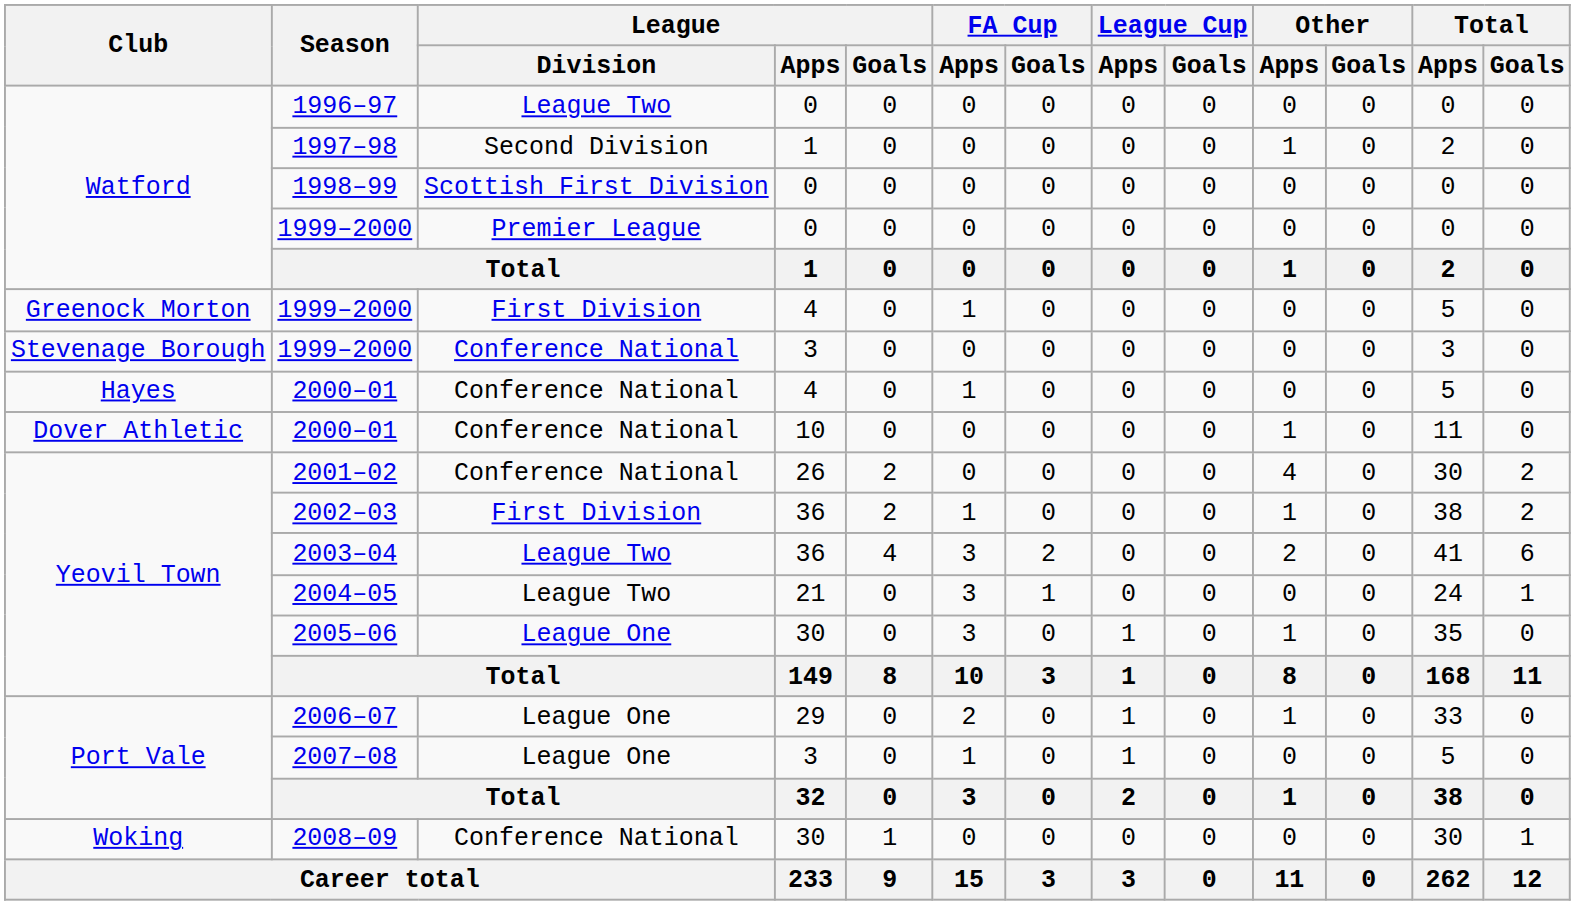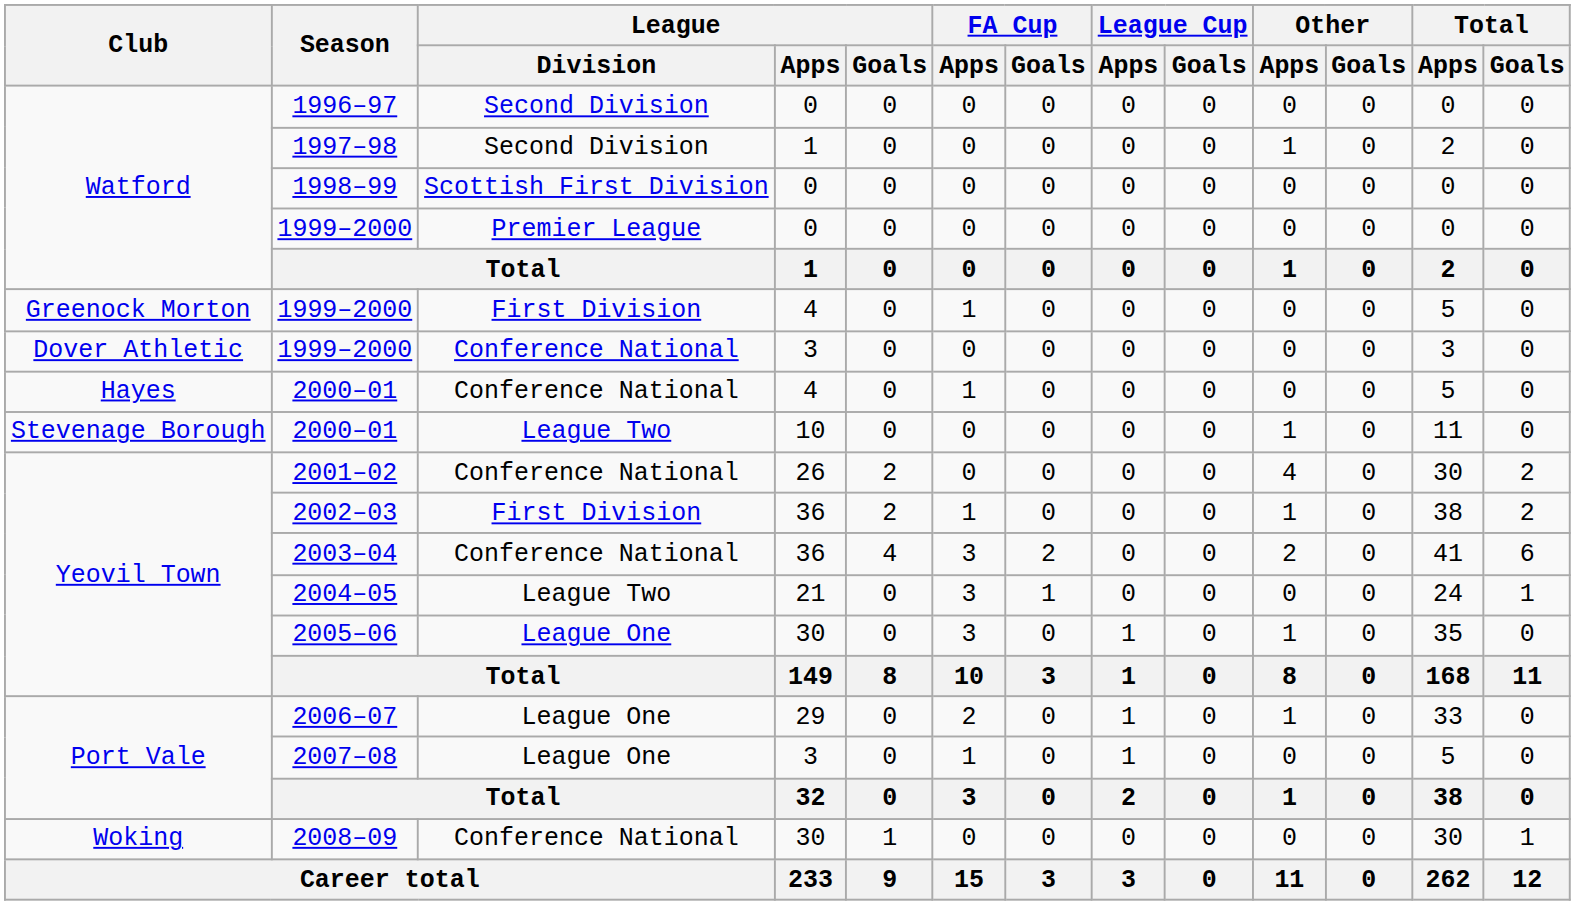1996–97 | League / Division: League Two -> Second Division
1999–2000 / 3 | Club: Stevenage Borough -> Dover Athletic
2000–01 / 10 | Club: Dover Athletic -> Stevenage Borough
2000–01 / 10 | League / Division: Conference National -> League Two
2003–04 | League / Division: League Two -> Conference National
